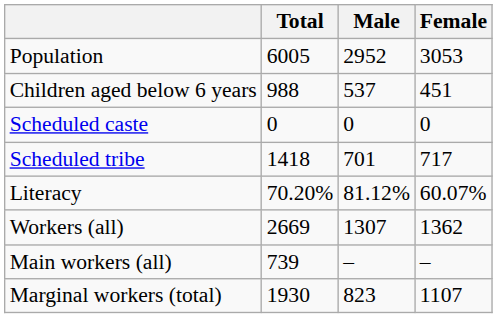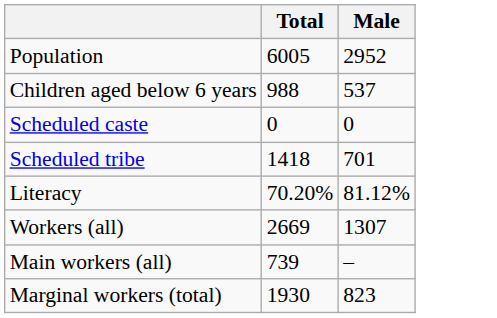- column: Female | 3053 | 451 | 0 | 717 | 60.07% | 1362 | – | 1107
